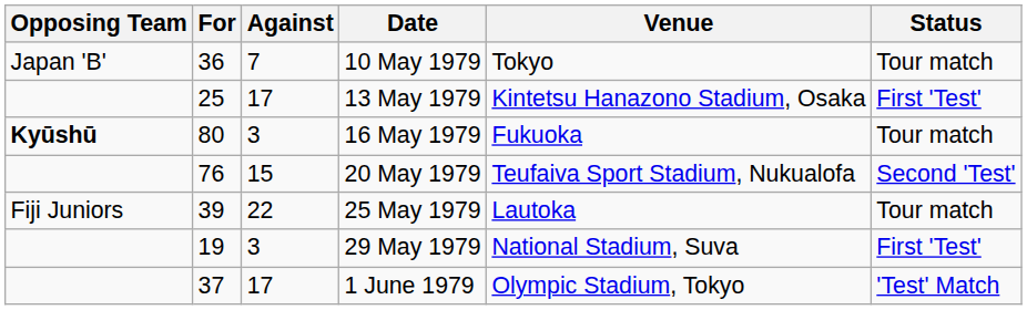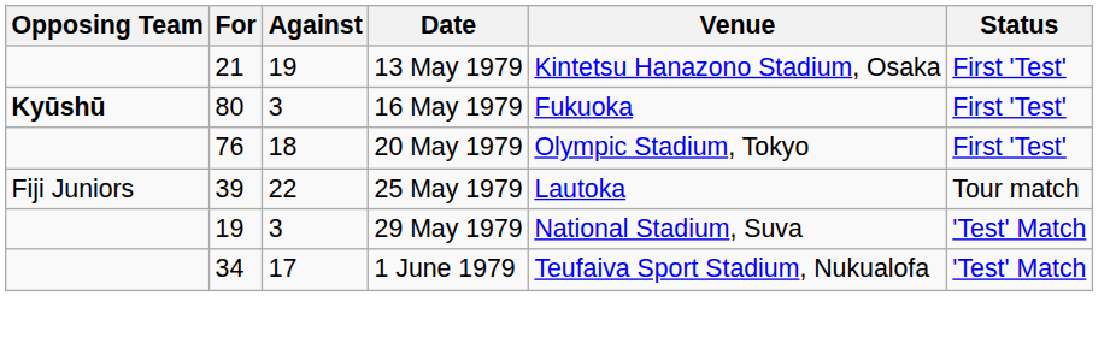- row: Japan 'B' | 36 | 7 | 10 May 1979 | Tokyo | Tour match
13 May 1979 | For: 25 -> 21
13 May 1979 | Against: 17 -> 19
16 May 1979 | Status: Tour match -> First 'Test'
20 May 1979 | Against: 15 -> 18
20 May 1979 | Venue: Teufaiva Sport Stadium, Nukualofa -> Olympic Stadium, Tokyo
20 May 1979 | Status: Second 'Test' -> First 'Test'
29 May 1979 | Status: First 'Test' -> 'Test' Match
1 June 1979 | For: 37 -> 34
1 June 1979 | Venue: Olympic Stadium, Tokyo -> Teufaiva Sport Stadium, Nukualofa
